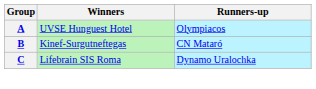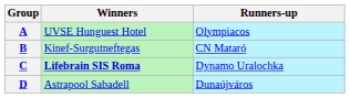C | Winners: normal -> bold
+ row: D | Astrapool Sabadell | Dunaújváros
